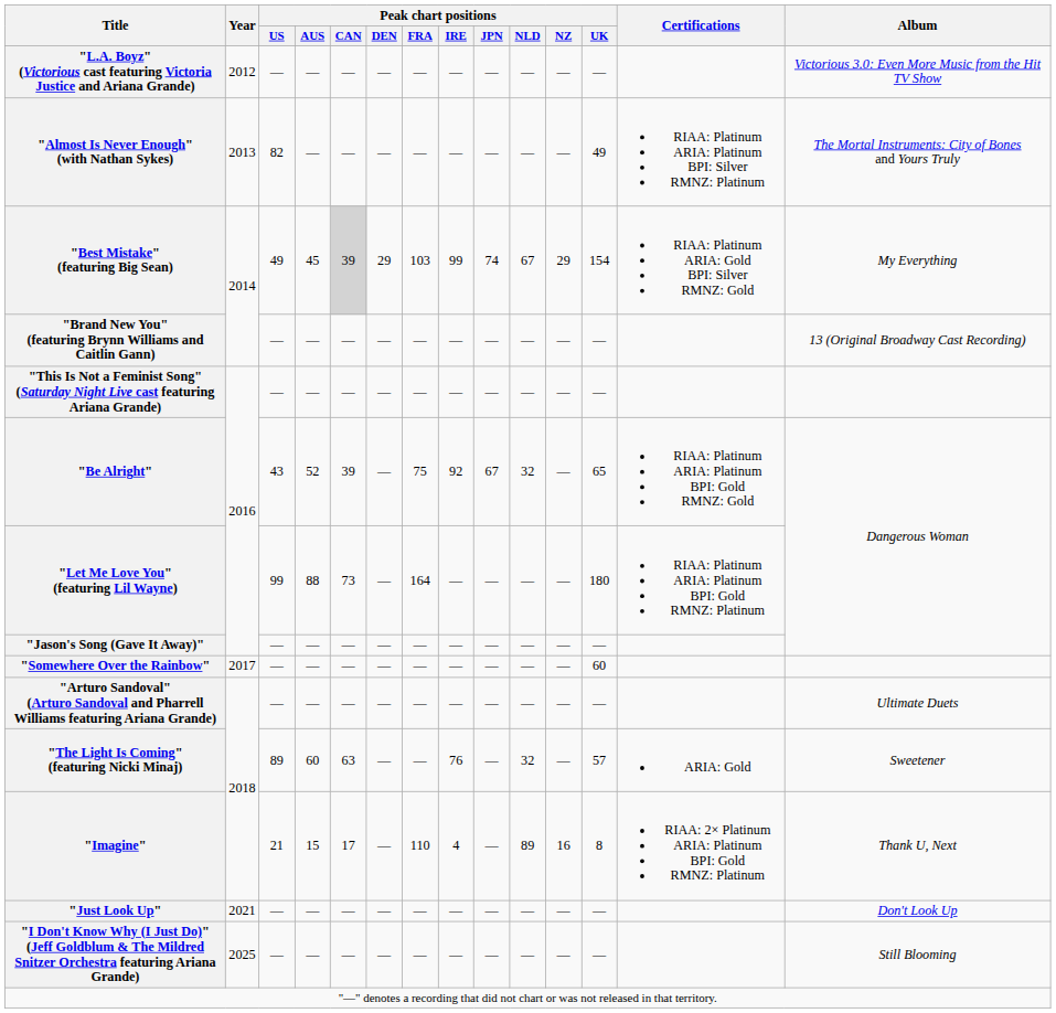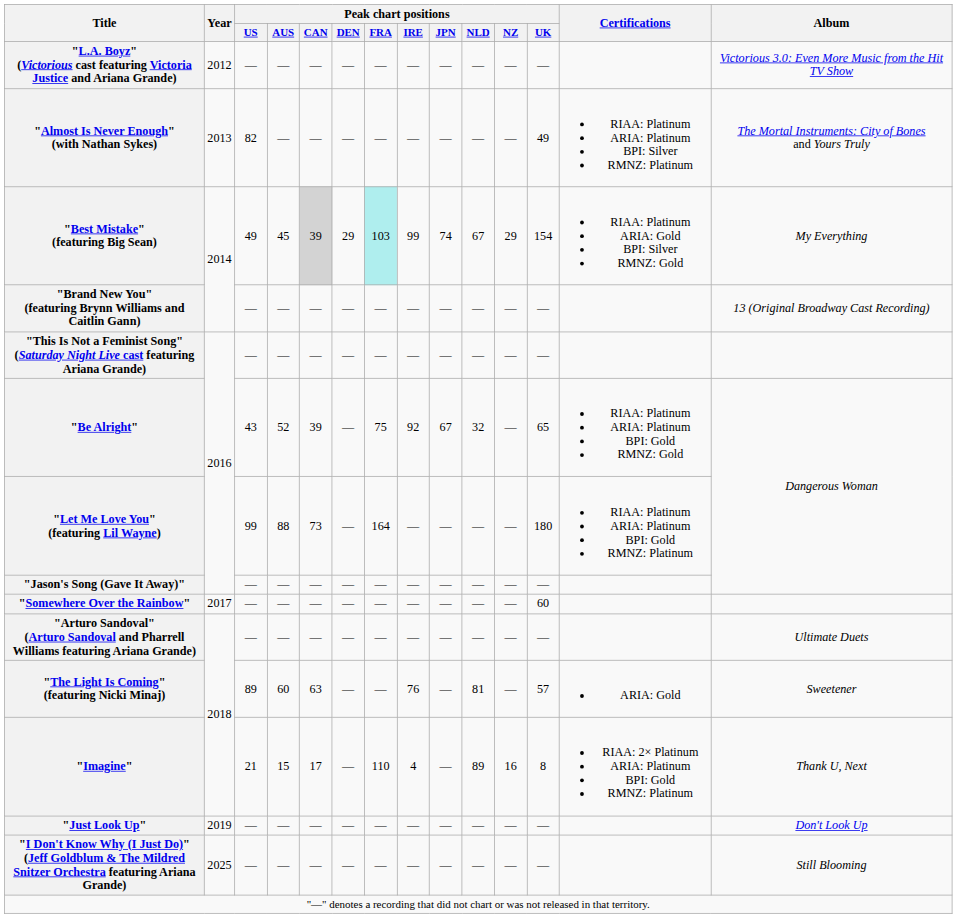"Best Mistake" (featuring Big Sean) | Peak chart positions / FRA: no background -> paleturquoise background
"The Light Is Coming" (featuring Nicki Minaj) | Peak chart positions / NLD: 32 -> 81
"Just Look Up" | Year: 2021 -> 2019
